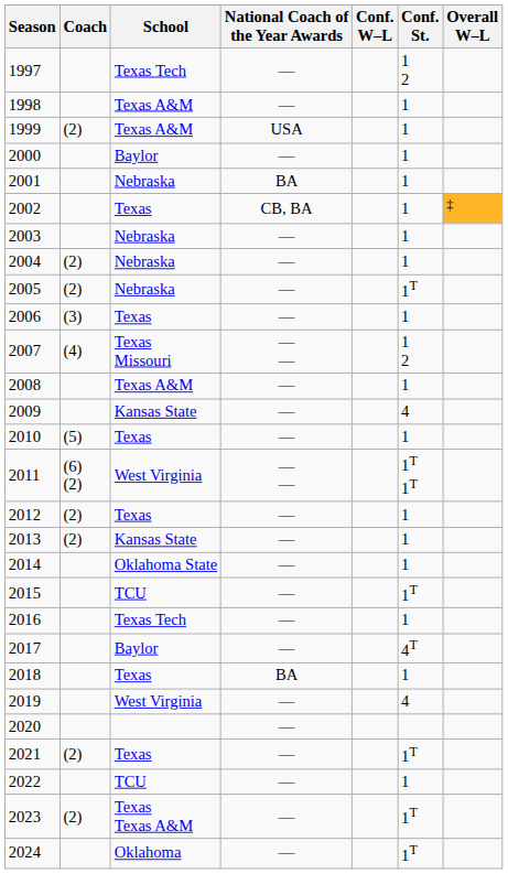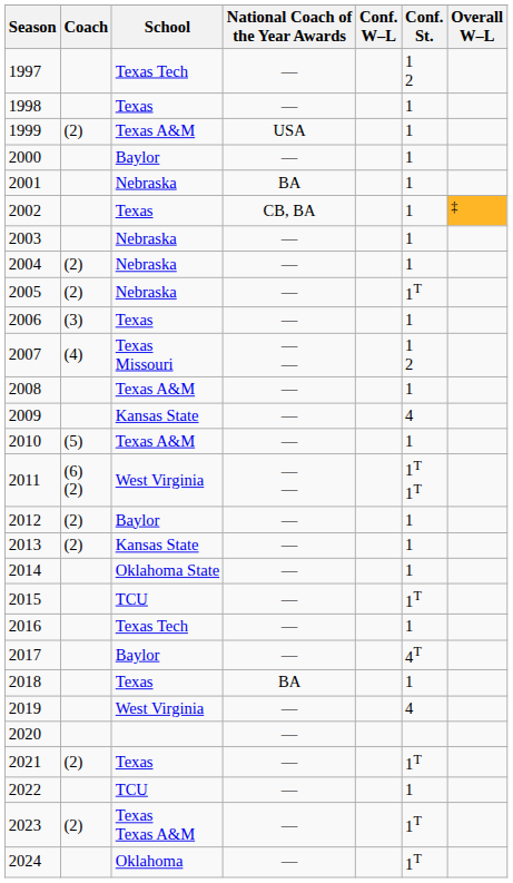1998 | School: Texas A&M -> Texas
2010 | School: Texas -> Texas A&M
2012 | School: Texas -> Baylor
